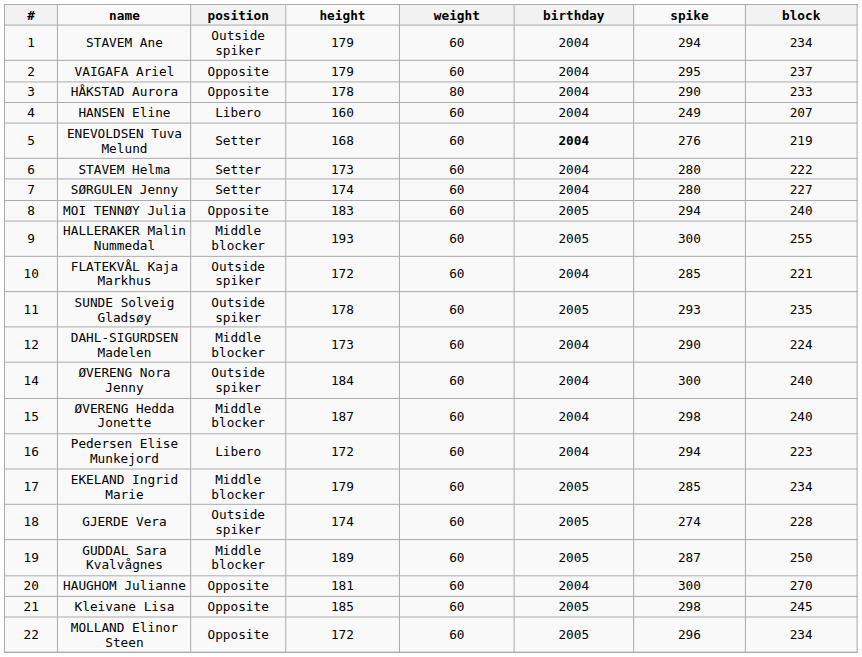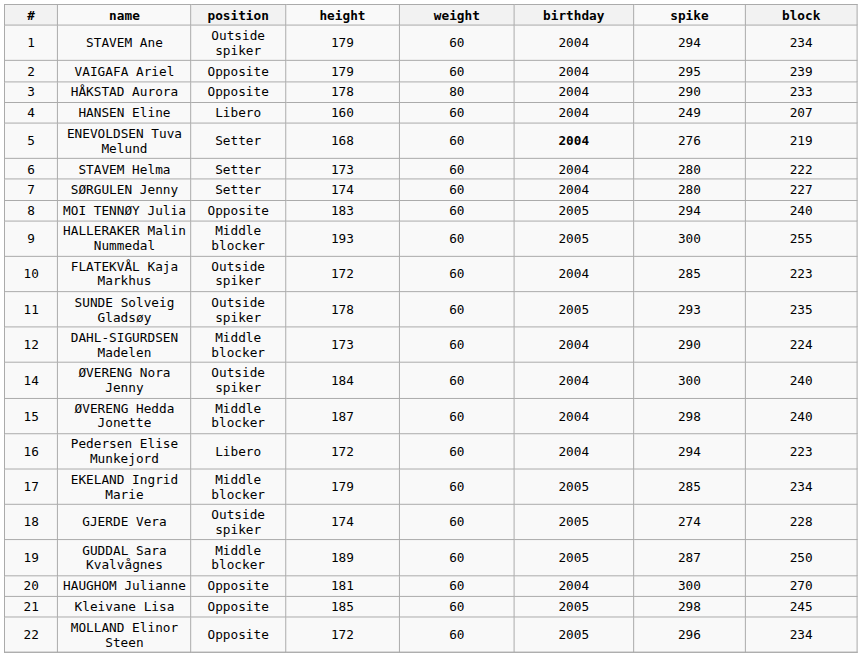VAIGAFA Ariel | block: 237 -> 239
FLATEKVÅL Kaja Markhus | block: 221 -> 223
